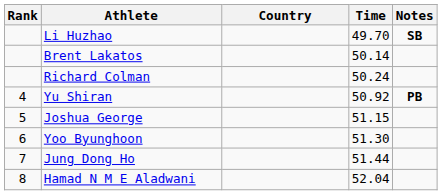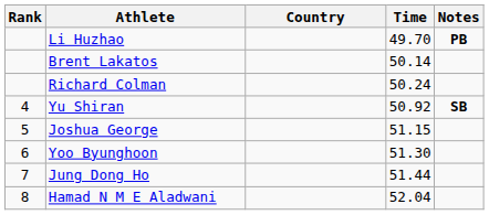Li Huzhao | Notes: SB -> PB
Yu Shiran | Notes: PB -> SB
